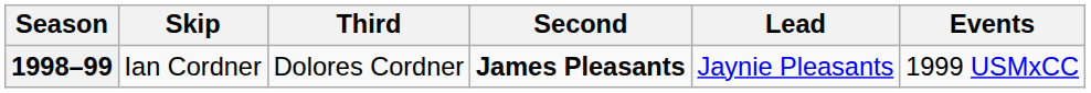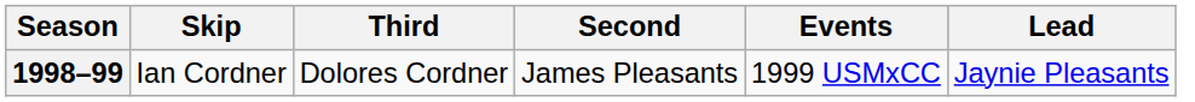columns swapped: Lead <-> Events
1998–99 | Second: bold -> normal
